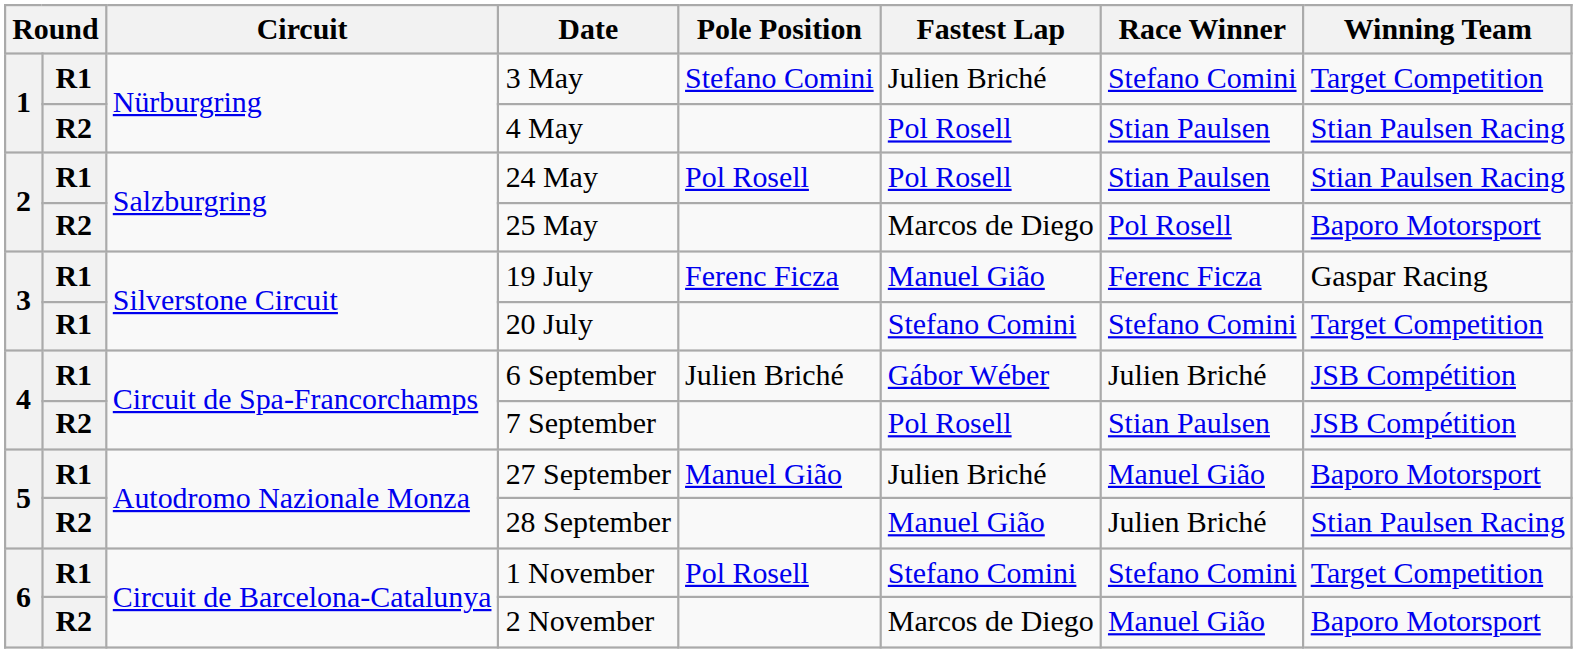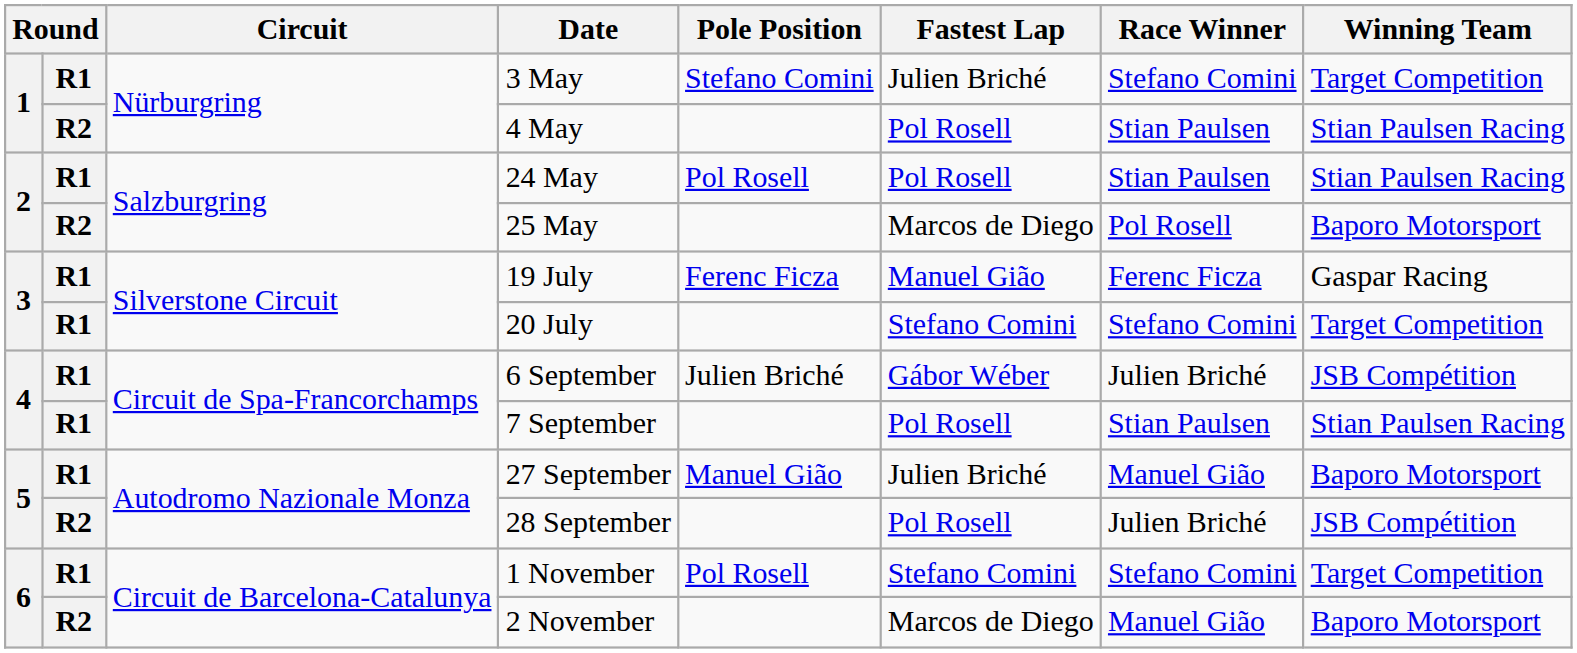7 September | column 2: R2 -> R1
7 September | Winning Team: JSB Compétition -> Stian Paulsen Racing
28 September | Fastest Lap: Manuel Gião -> Pol Rosell
28 September | Winning Team: Stian Paulsen Racing -> JSB Compétition
